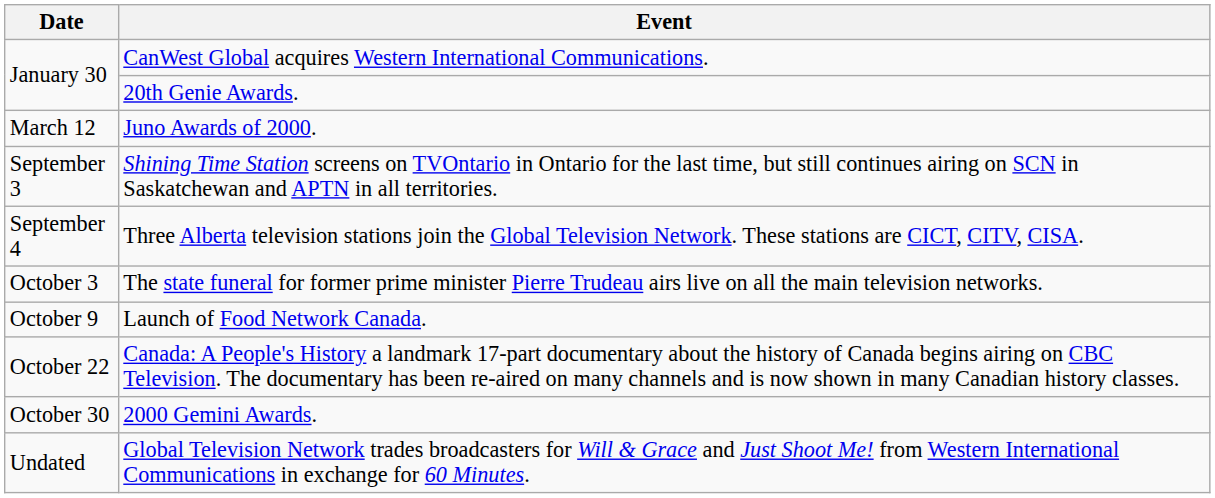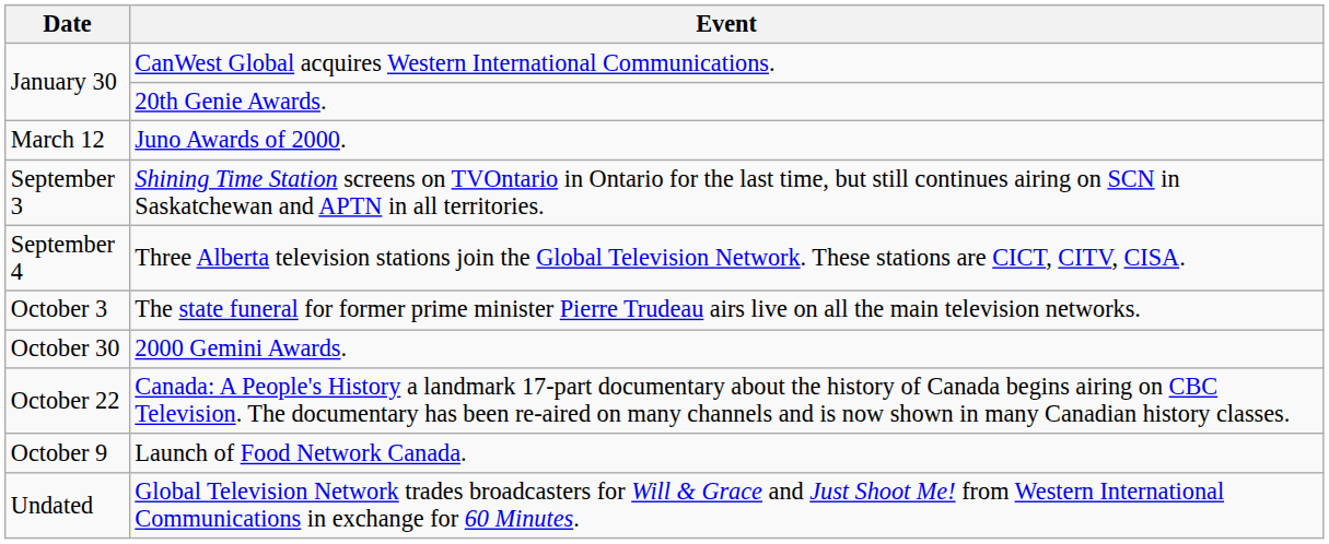rows swapped: Launch of Food Network Canada. <-> 2000 Gemini Awards.
